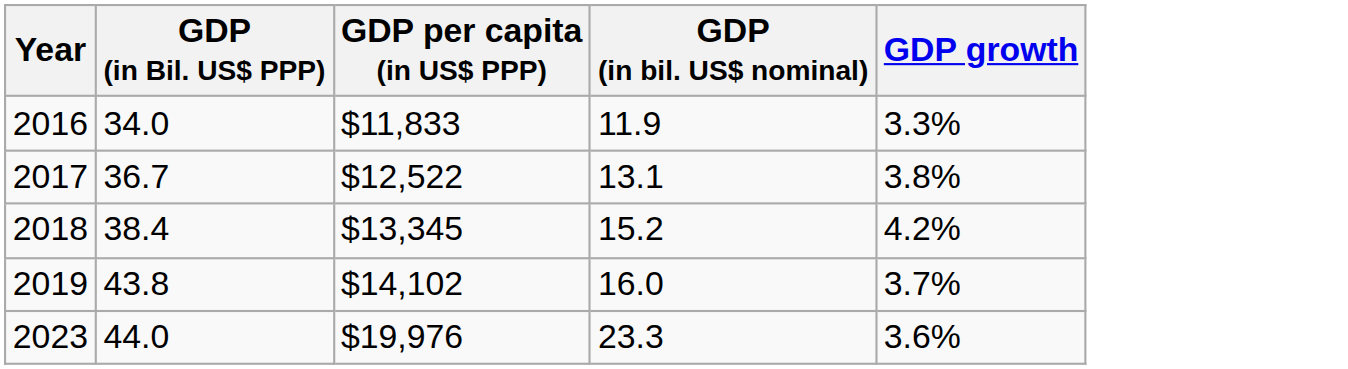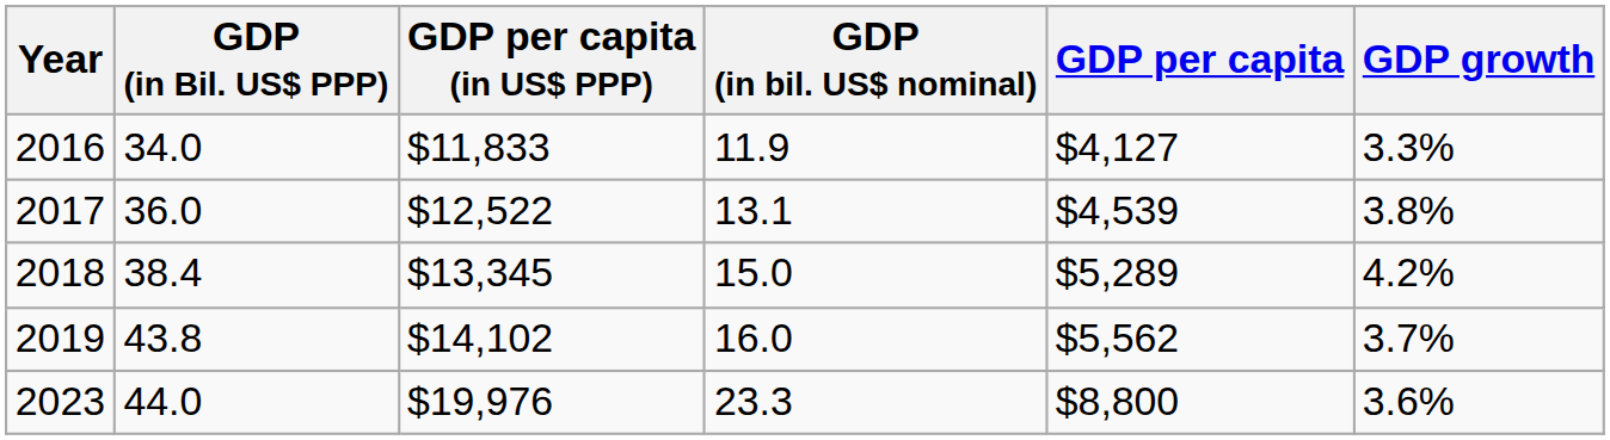+ column: GDP per capita | $4,127 | $4,539 | $5,289 | $5,562 | $8,800
2017 | GDP (in Bil. US$ PPP): 36.7 -> 36.0
2018 | GDP (in bil. US$ nominal): 15.2 -> 15.0
